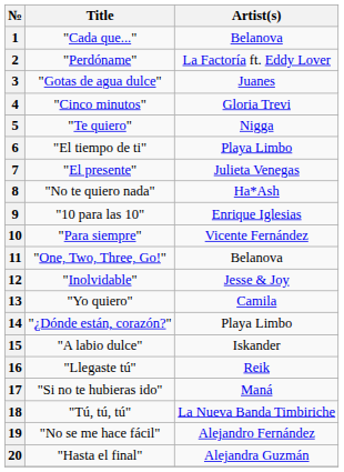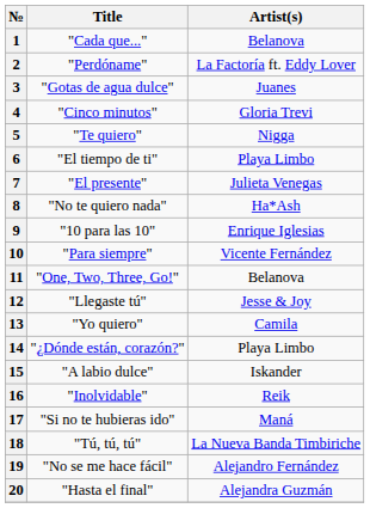12 | Title: "Inolvidable" -> "Llegaste tú"
16 | Title: "Llegaste tú" -> "Inolvidable"
